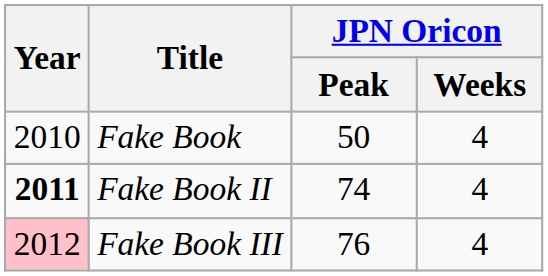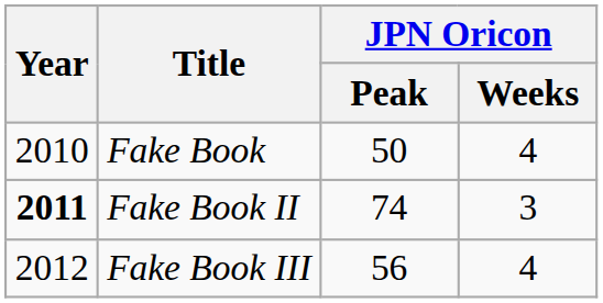Fake Book II | JPN Oricon / Weeks: 4 -> 3
Fake Book III | Year: pink background -> no background
Fake Book III | JPN Oricon / Peak: 76 -> 56
